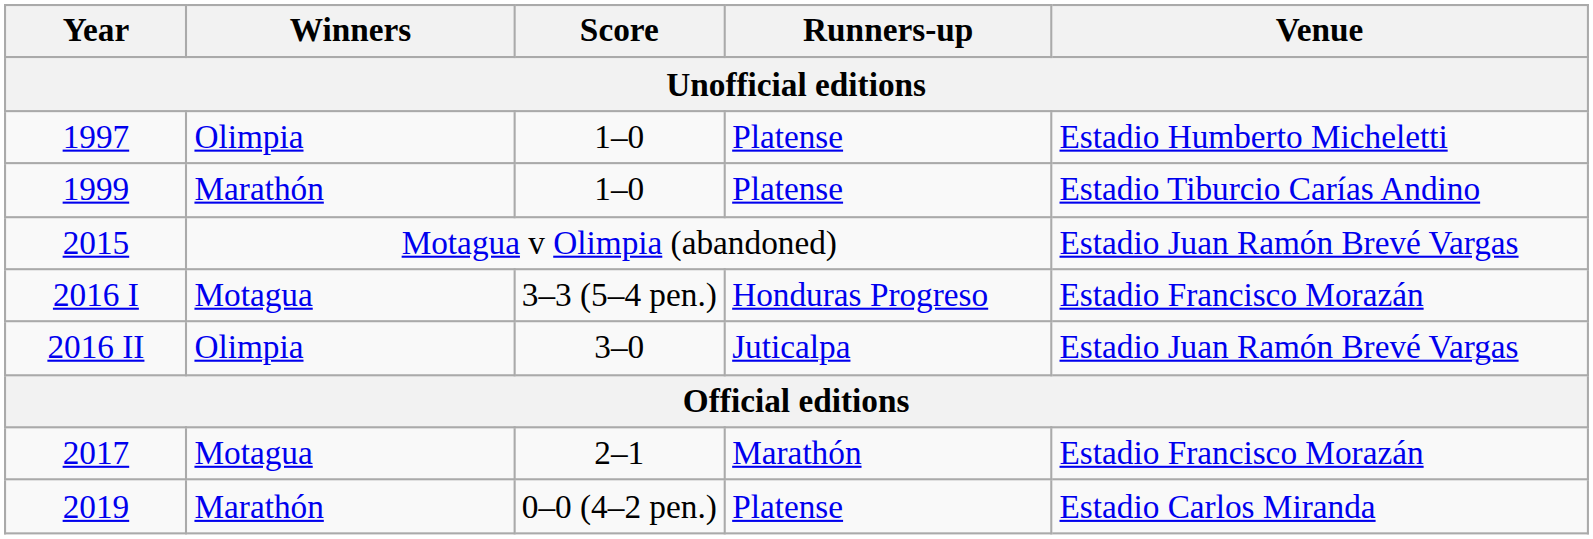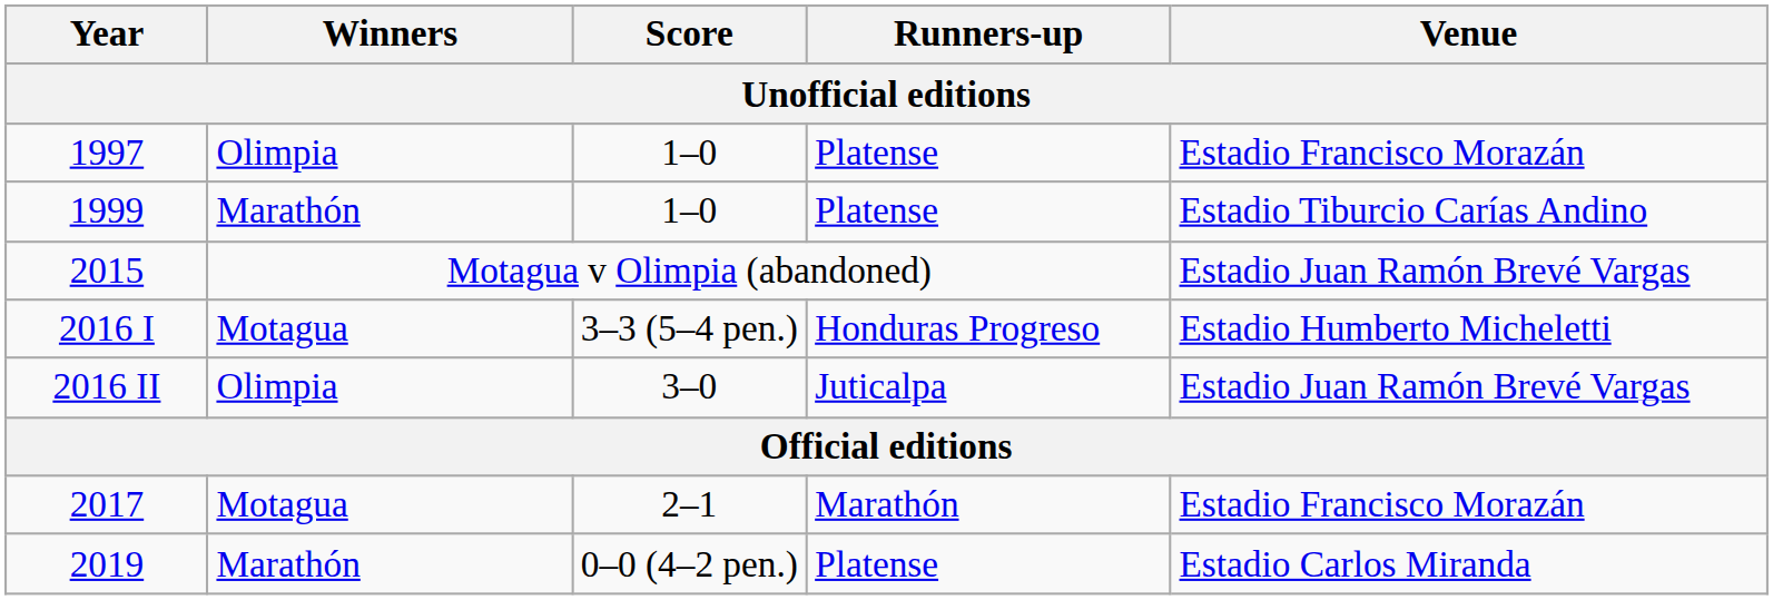1997 | Venue: Estadio Humberto Micheletti -> Estadio Francisco Morazán
2016 I | Venue: Estadio Francisco Morazán -> Estadio Humberto Micheletti
